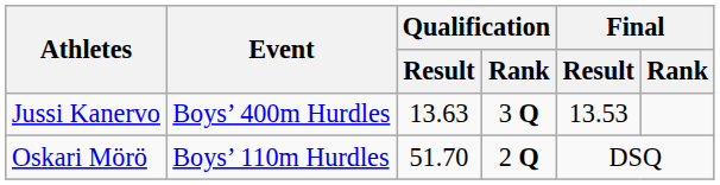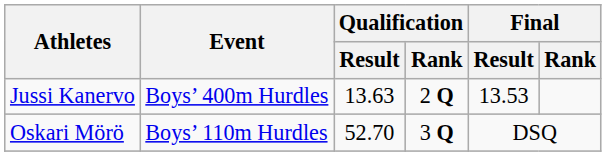Jussi Kanervo | Qualification / Rank: 3 Q -> 2 Q
Oskari Mörö | Qualification / Result: 51.70 -> 52.70
Oskari Mörö | Qualification / Rank: 2 Q -> 3 Q
